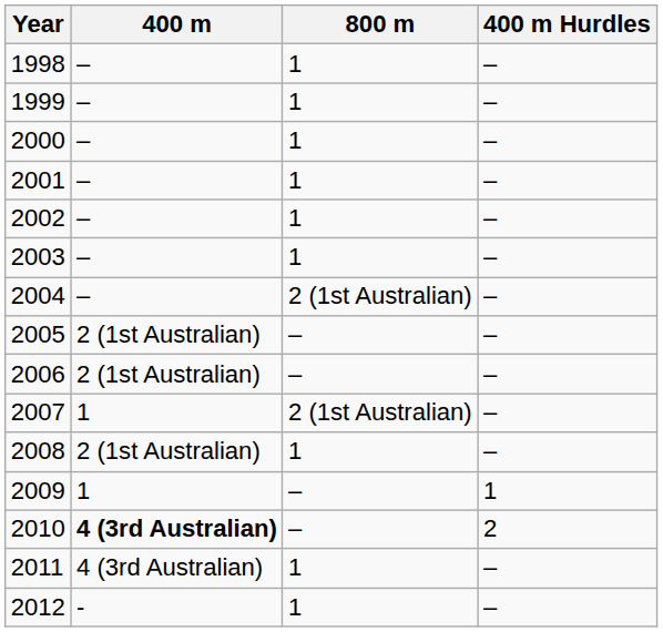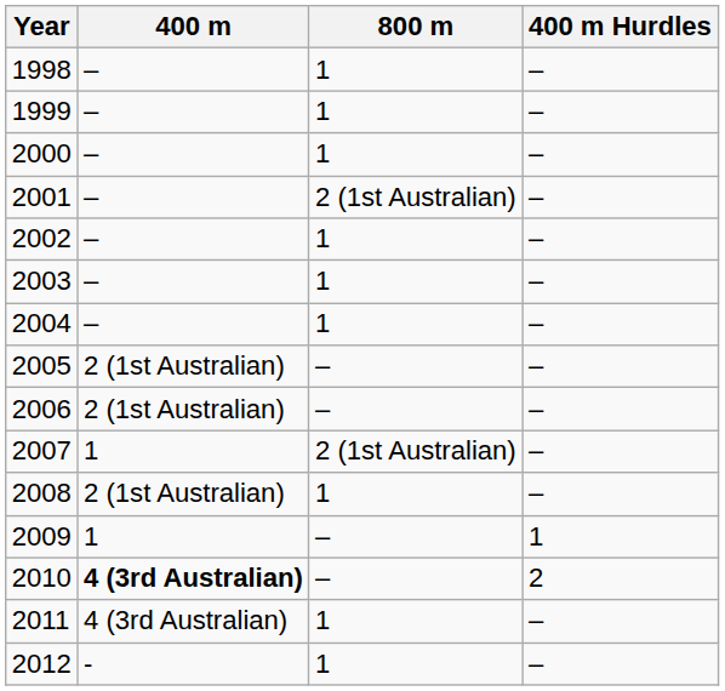2001 | 800 m: 1 -> 2 (1st Australian)
2004 | 800 m: 2 (1st Australian) -> 1
